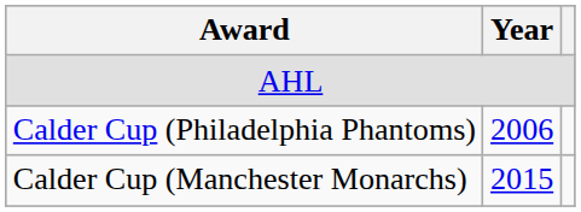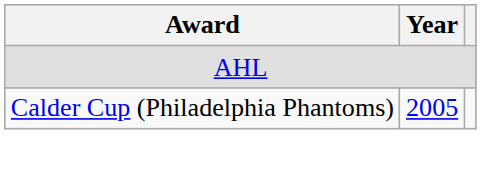Calder Cup (Philadelphia Phantoms) | Year: 2006 -> 2005
- row: Calder Cup (Manchester Monarchs) | 2015
